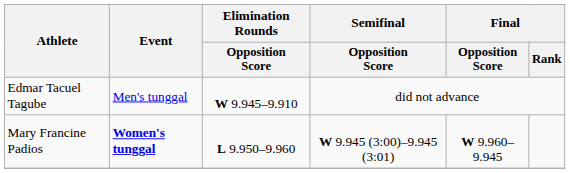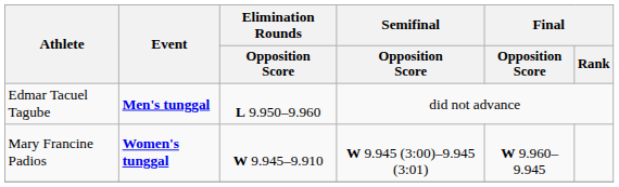Edmar Tacuel Tagube | Event: normal -> bold
Edmar Tacuel Tagube | Elimination Rounds / Opposition Score: W 9.945–9.910 -> L 9.950–9.960
Mary Francine Padios | Elimination Rounds / Opposition Score: L 9.950–9.960 -> W 9.945–9.910
